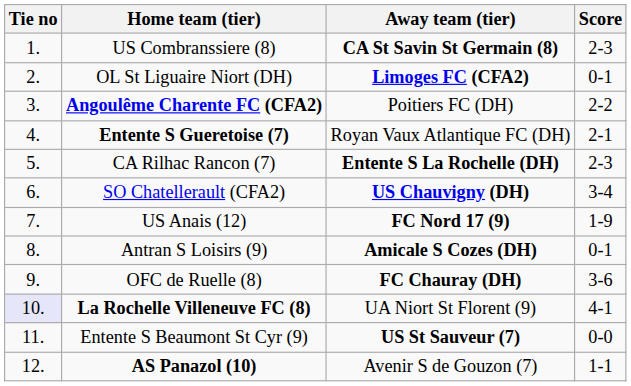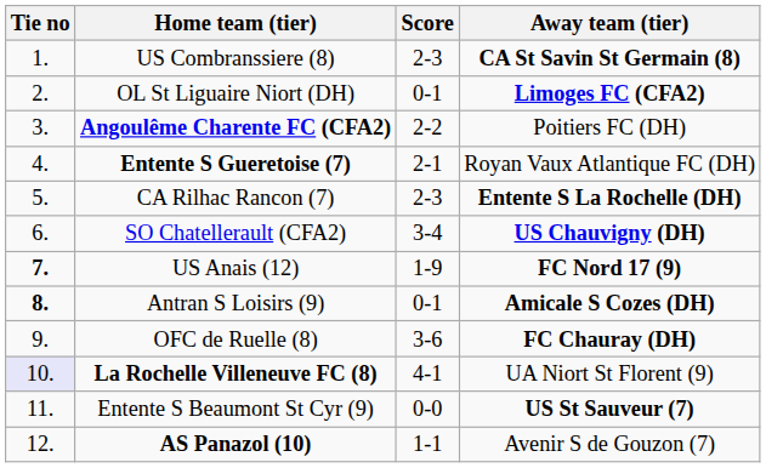columns swapped: Score <-> Away team (tier)
US Anais (12) | Tie no: normal -> bold
Antran S Loisirs (9) | Tie no: normal -> bold
